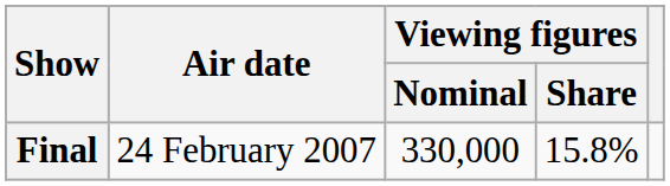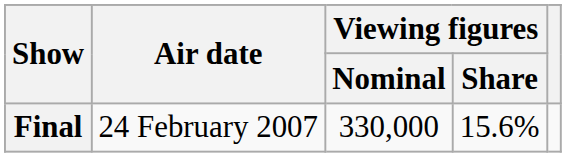Final | Viewing figures / Share: 15.8% -> 15.6%
